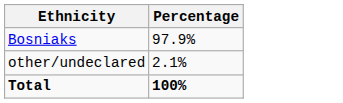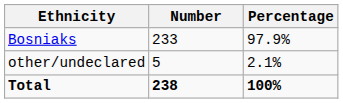+ column: Number | 233 | 5 | 238
